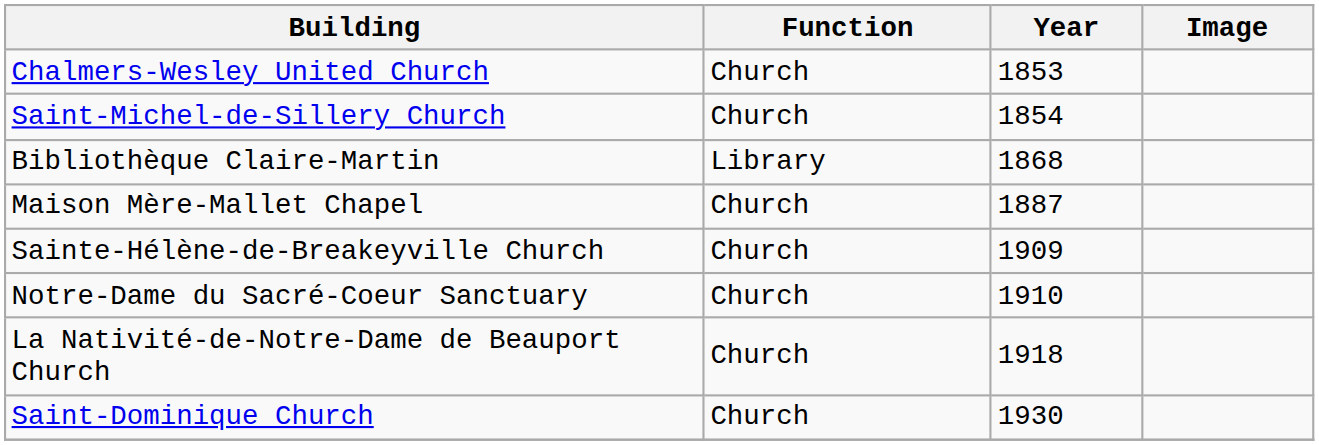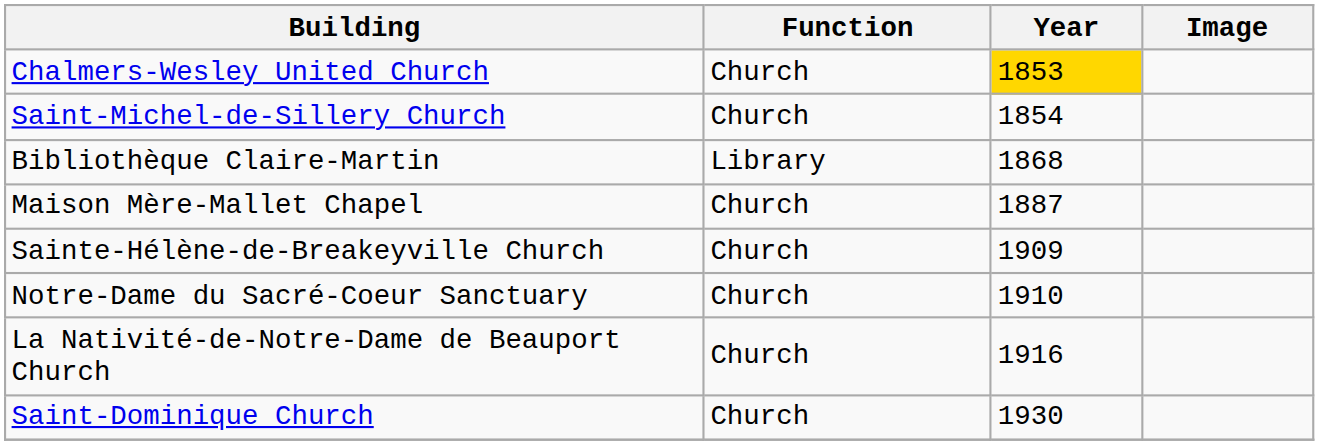Chalmers-Wesley United Church | Year: no background -> gold background
La Nativité-de-Notre-Dame de Beauport Church | Year: 1918 -> 1916
